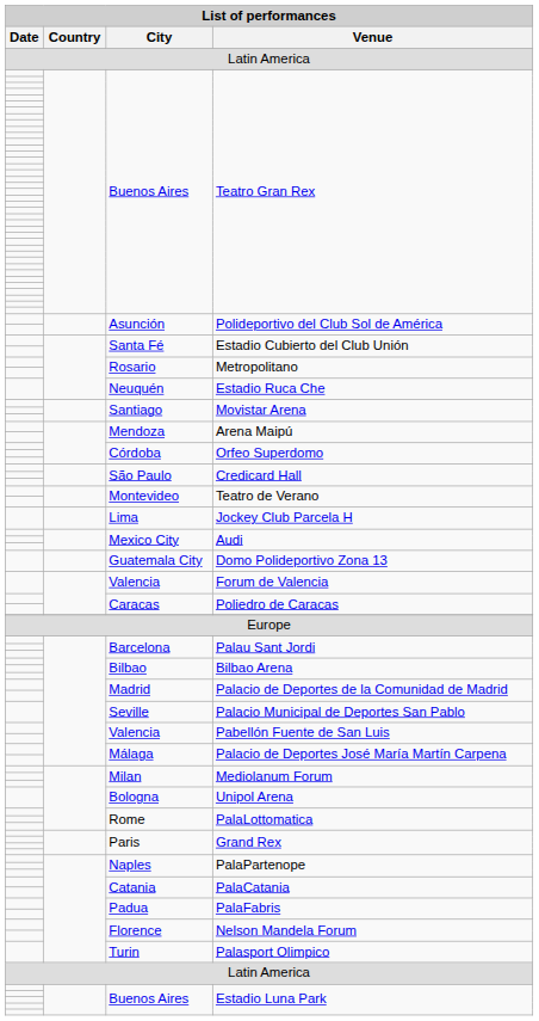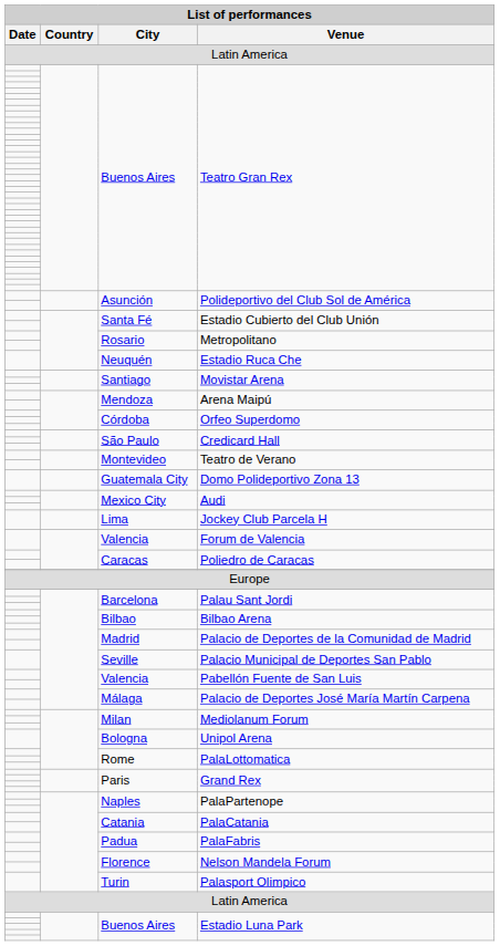rows swapped: Jockey Club Parcela H <-> Domo Polideportivo Zona 13
